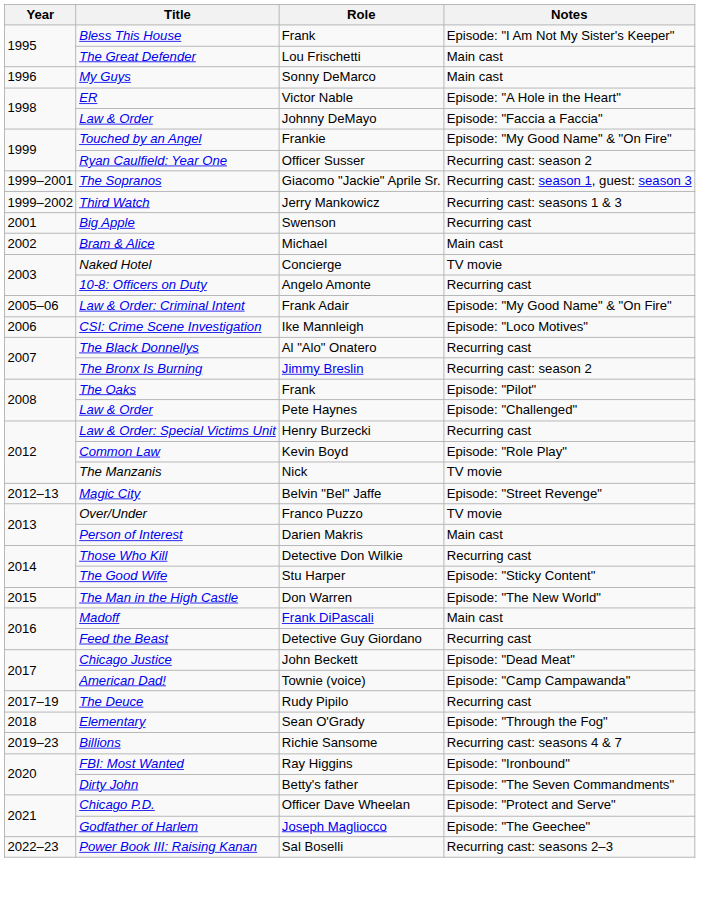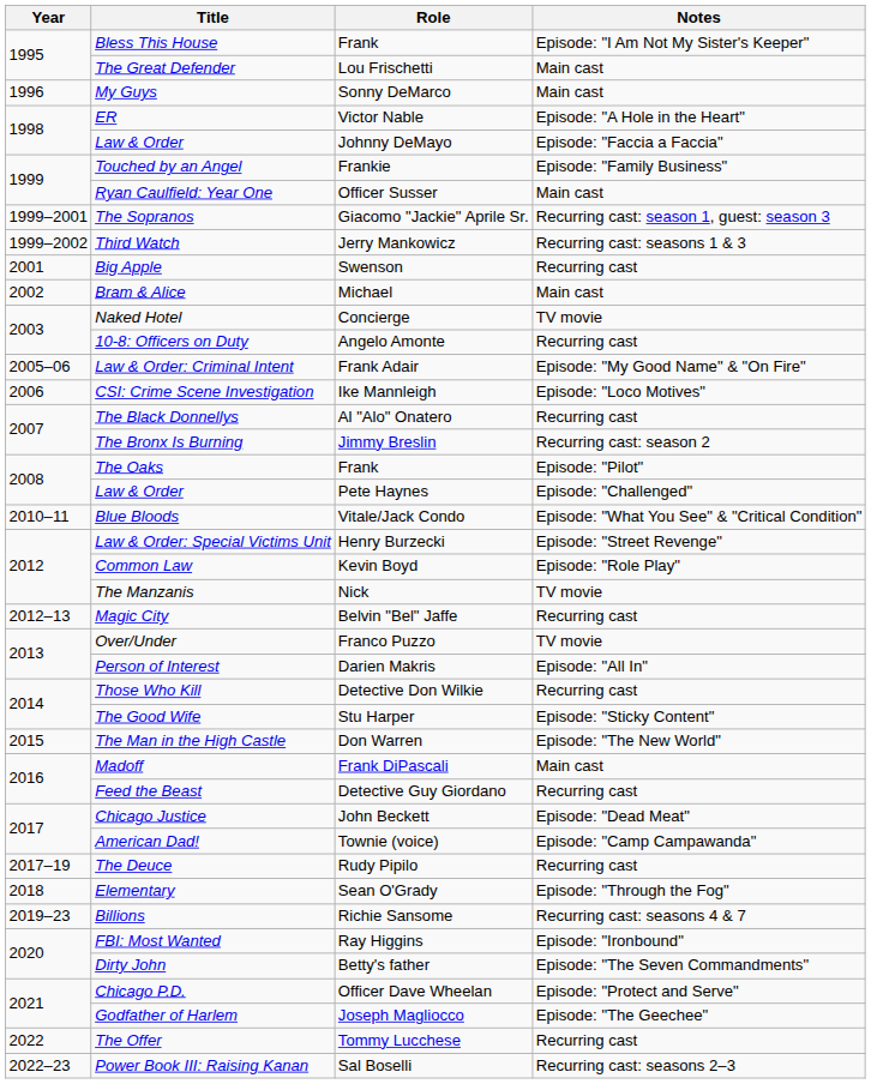Touched by an Angel | Notes: Episode: "My Good Name" & "On Fire" -> Episode: "Family Business"
Ryan Caulfield: Year One | Notes: Recurring cast: season 2 -> Main cast
+ row: 2010–11 | Blue Bloods | Vitale/Jack Condo | Episode: "What You See" & "Critical Condition"
Law & Order: Special Victims Unit | Notes: Recurring cast -> Episode: "Street Revenge"
Magic City | Notes: Episode: "Street Revenge" -> Recurring cast
Person of Interest | Notes: Main cast -> Episode: "All In"
+ row: 2022 | The Offer | Tommy Lucchese | Recurring cast
